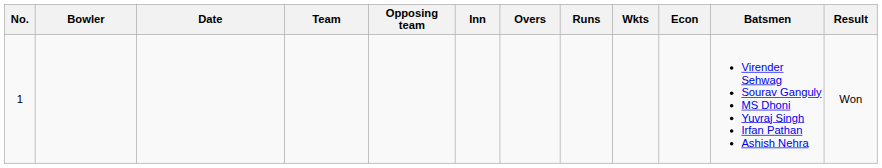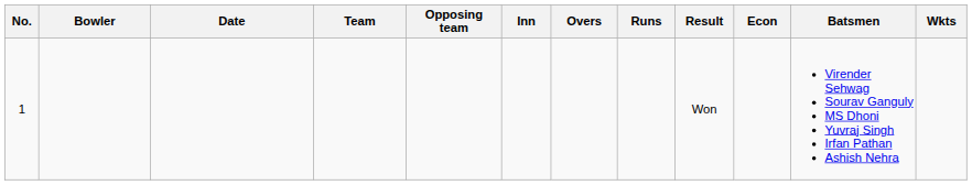columns swapped: Wkts <-> Result
